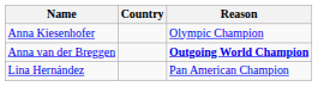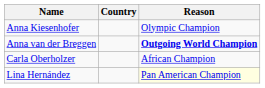+ row: Carla Oberholzer | African Champion
Lina Hernández | Reason: no background -> lightyellow background
